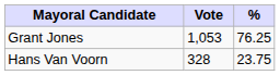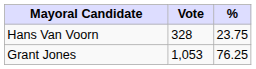rows swapped: Grant Jones <-> Hans Van Voorn
